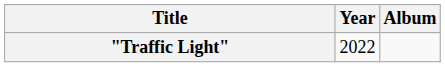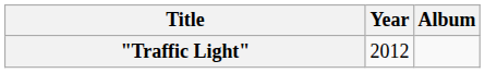"Traffic Light" | Year: 2022 -> 2012
